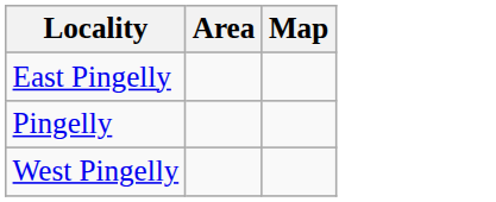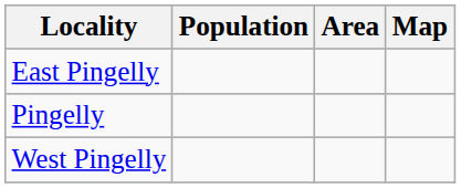+ column: Population
